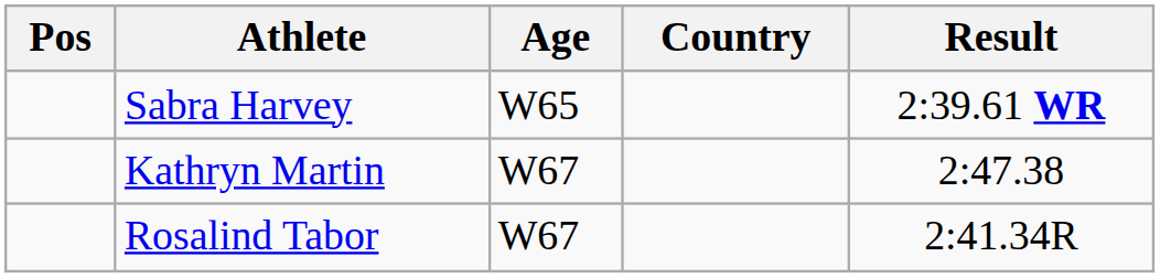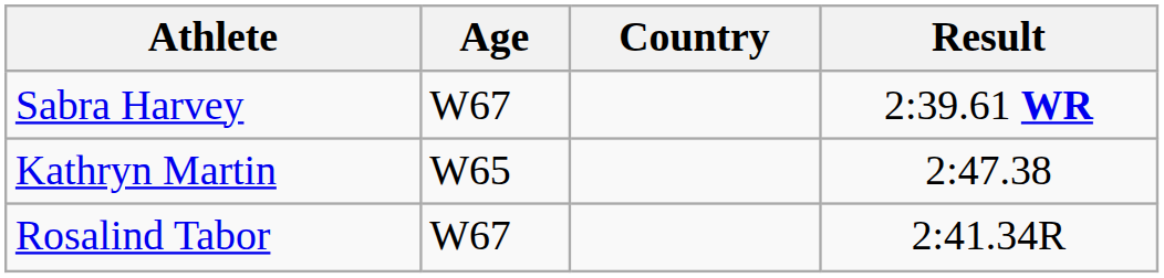- column: Pos
Sabra Harvey | Age: W65 -> W67
Kathryn Martin | Age: W67 -> W65
